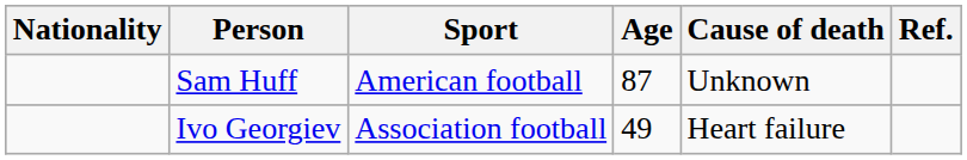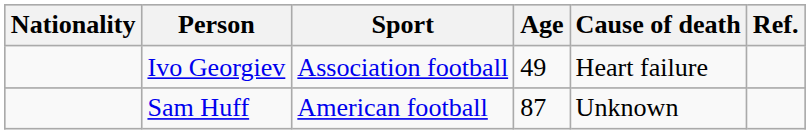rows swapped: Ivo Georgiev <-> Sam Huff
